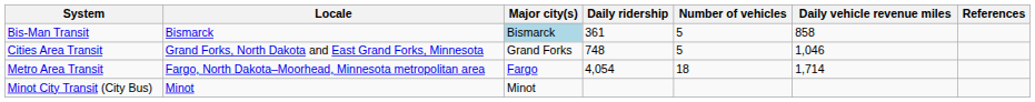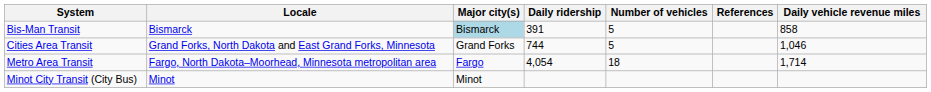columns swapped: Daily vehicle revenue miles <-> References
Bis-Man Transit | Daily ridership: 361 -> 391
Cities Area Transit | Daily ridership: 748 -> 744
